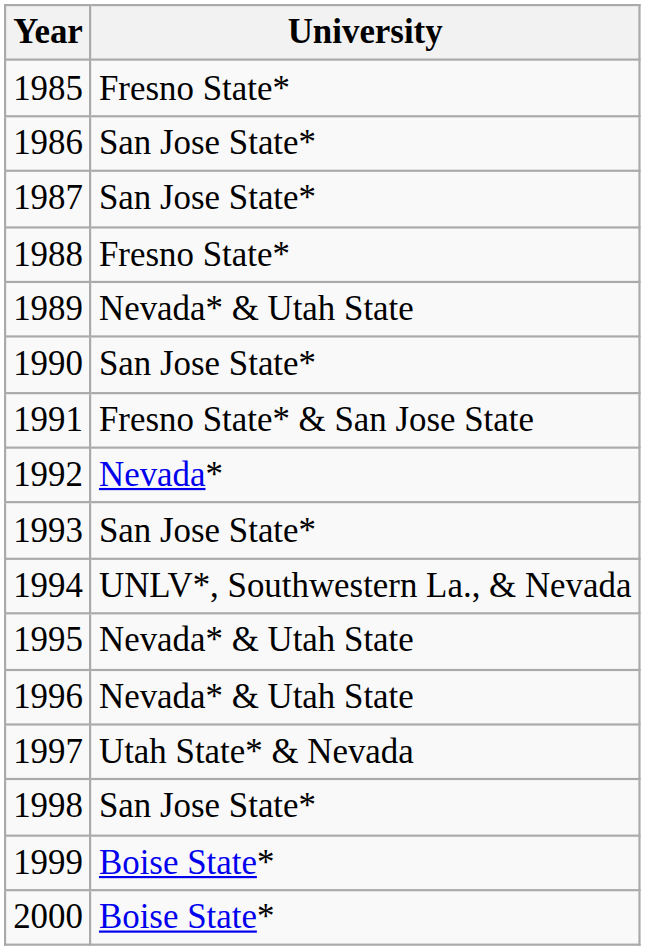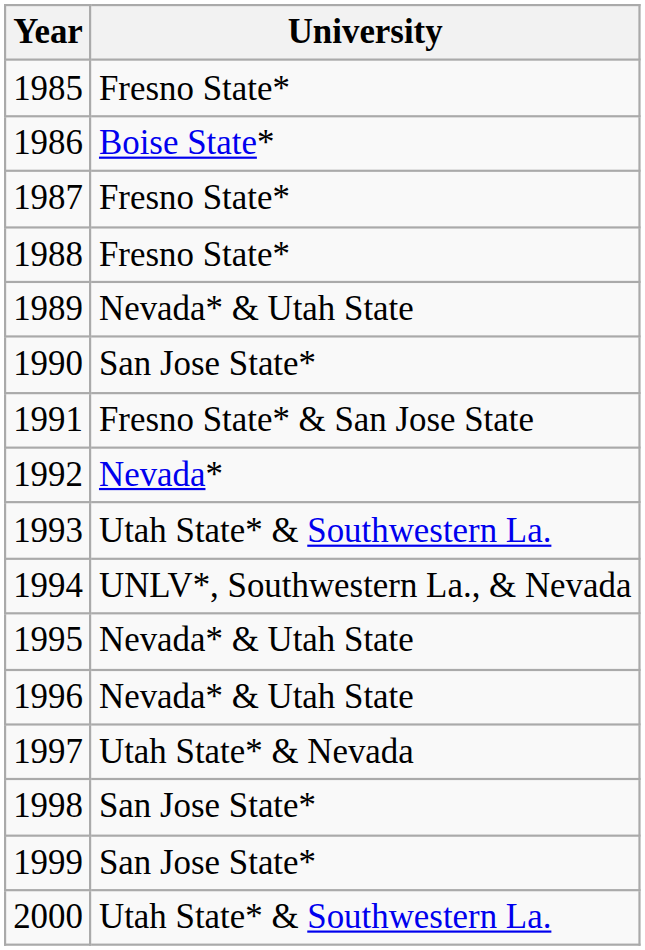1986 | University: San Jose State* -> Boise State*
1987 | University: San Jose State* -> Fresno State*
1993 | University: San Jose State* -> Utah State* & Southwestern La.
1999 | University: Boise State* -> San Jose State*
2000 | University: Boise State* -> Utah State* & Southwestern La.
